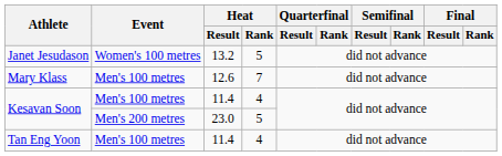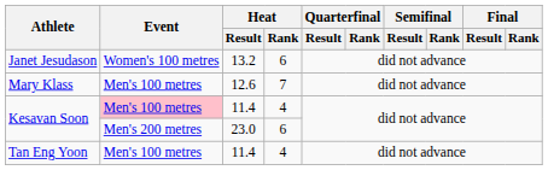Janet Jesudason | Heat / Rank: 5 -> 6
Kesavan Soon / 11.4 | Event: no background -> pink background
Kesavan Soon / 23.0 | Heat / Rank: 5 -> 6
